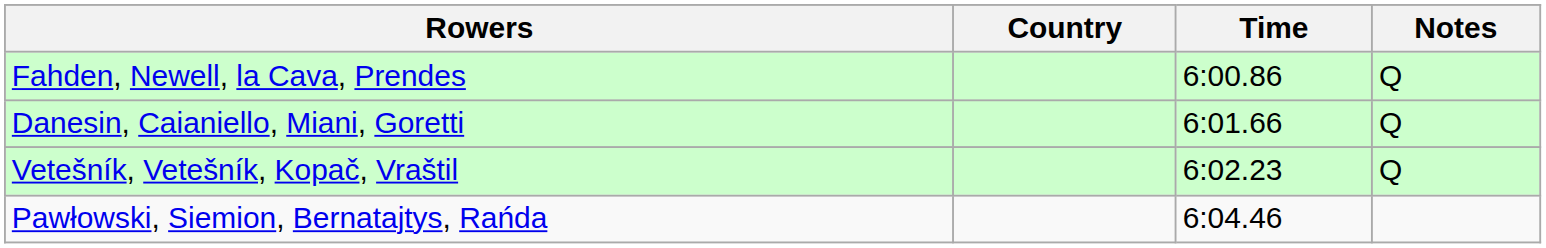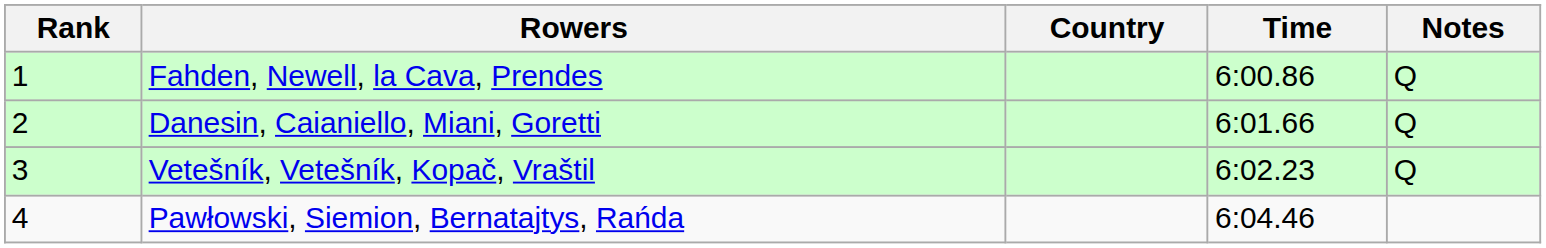+ column: Rank | 1 | 2 | 3 | 4
